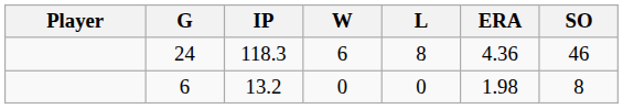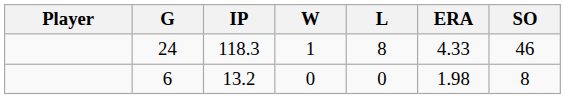24 | W: 6 -> 1
24 | ERA: 4.36 -> 4.33
